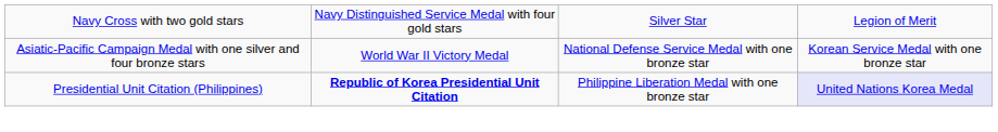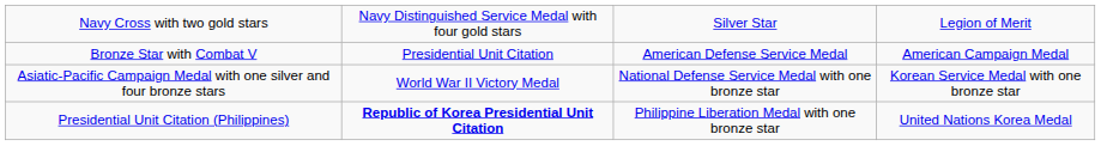+ row: Bronze Star with Combat V | Presidential Unit Citation | American Defense Service Medal | American Campaign Medal
Presidential Unit Citation (Philippines) | column 4: lavender background -> no background
